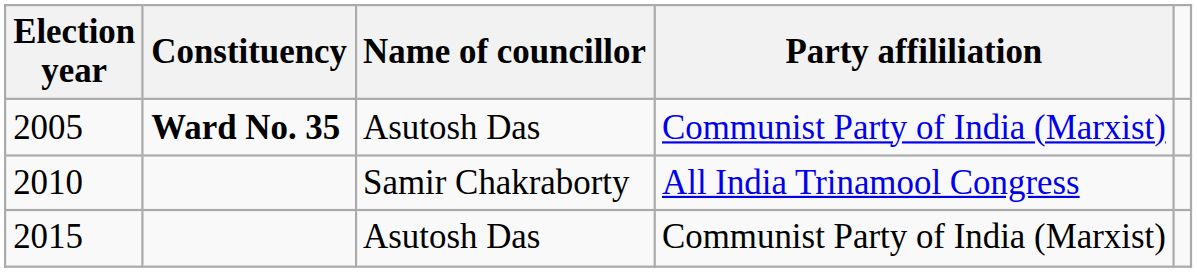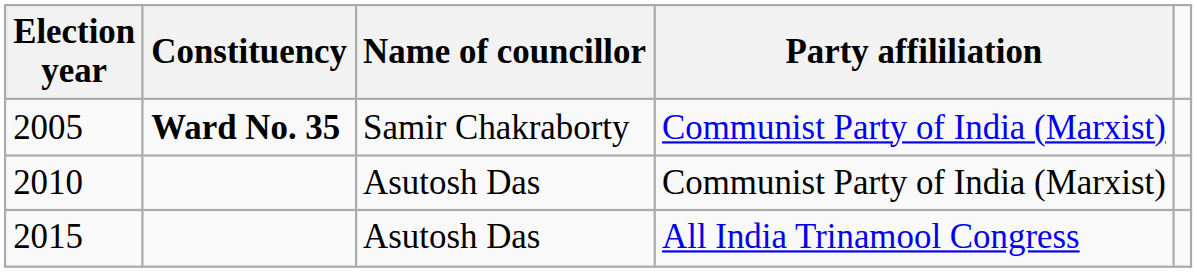2005 | Name of councillor: Asutosh Das -> Samir Chakraborty
2010 | Name of councillor: Samir Chakraborty -> Asutosh Das
2010 | Party affililiation: All India Trinamool Congress -> Communist Party of India (Marxist)
2015 | Party affililiation: Communist Party of India (Marxist) -> All India Trinamool Congress
